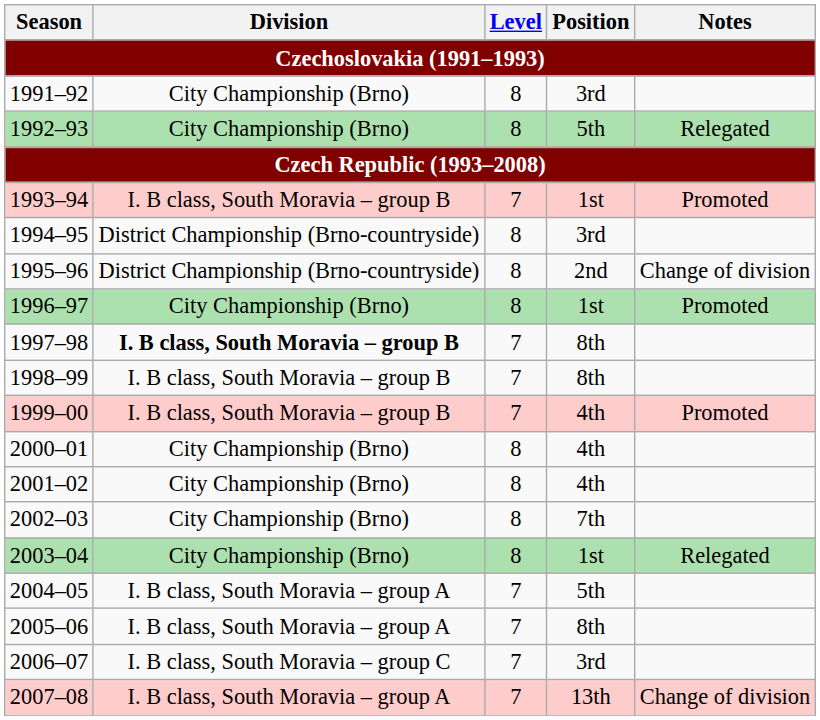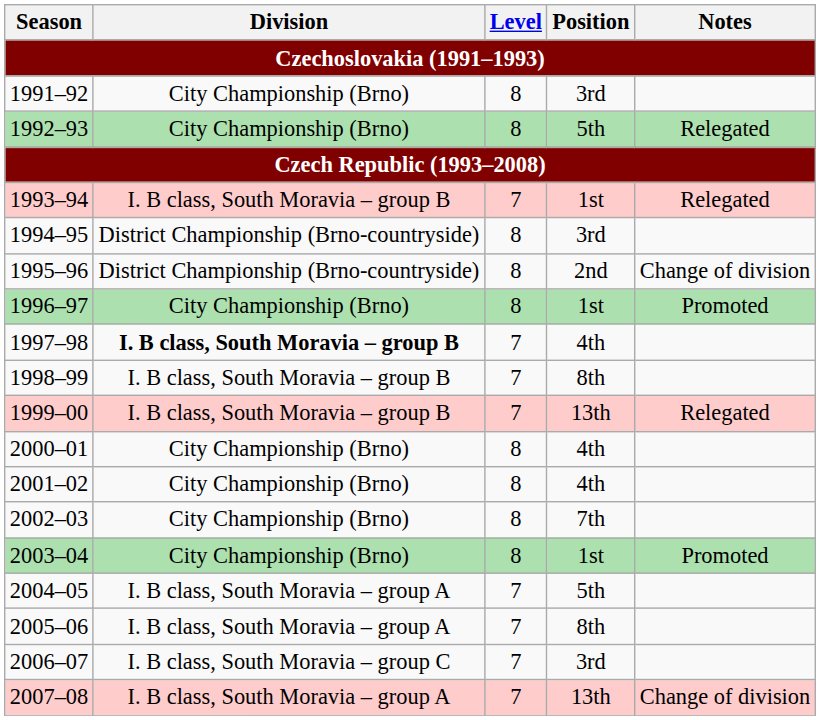1993–94 | Notes: Promoted -> Relegated
1997–98 | Position: 8th -> 4th
1999–00 | Position: 4th -> 13th
1999–00 | Notes: Promoted -> Relegated
2003–04 | Notes: Relegated -> Promoted
